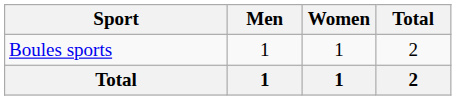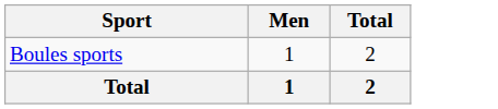- column: Women | 1 | 1
